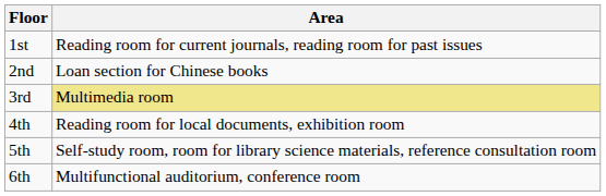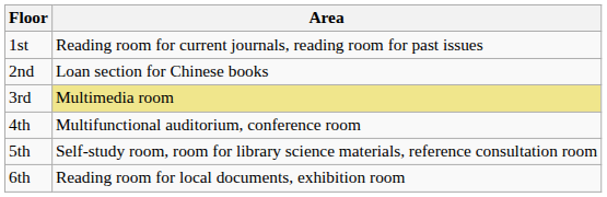4th | Area: Reading room for local documents, exhibition room -> Multifunctional auditorium, conference room
6th | Area: Multifunctional auditorium, conference room -> Reading room for local documents, exhibition room
